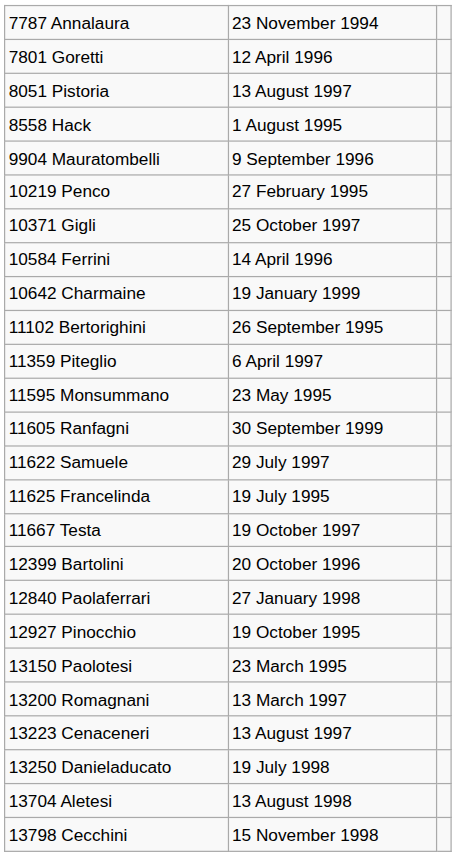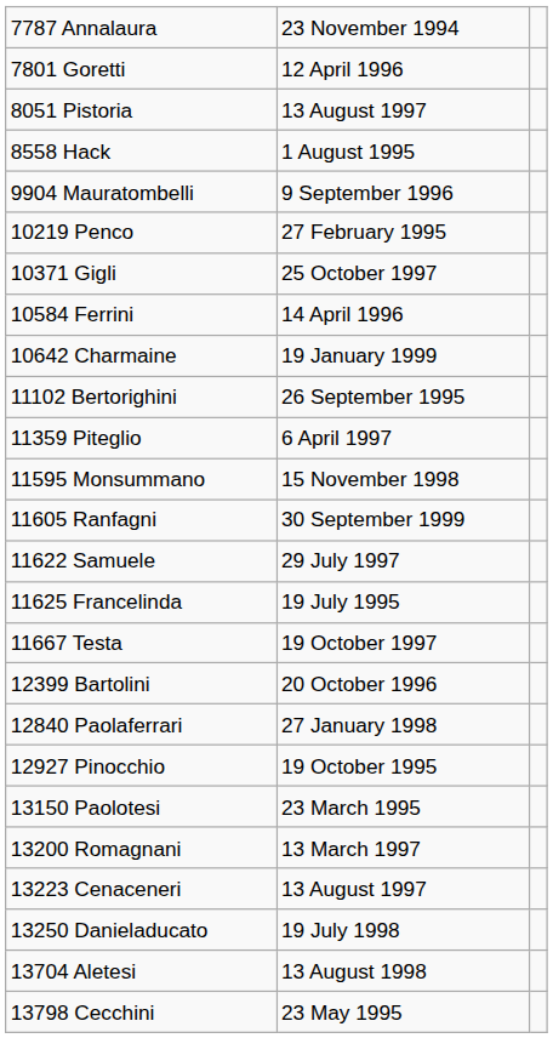11595 Monsummano | column 2: 23 May 1995 -> 15 November 1998
13798 Cecchini | column 2: 15 November 1998 -> 23 May 1995
